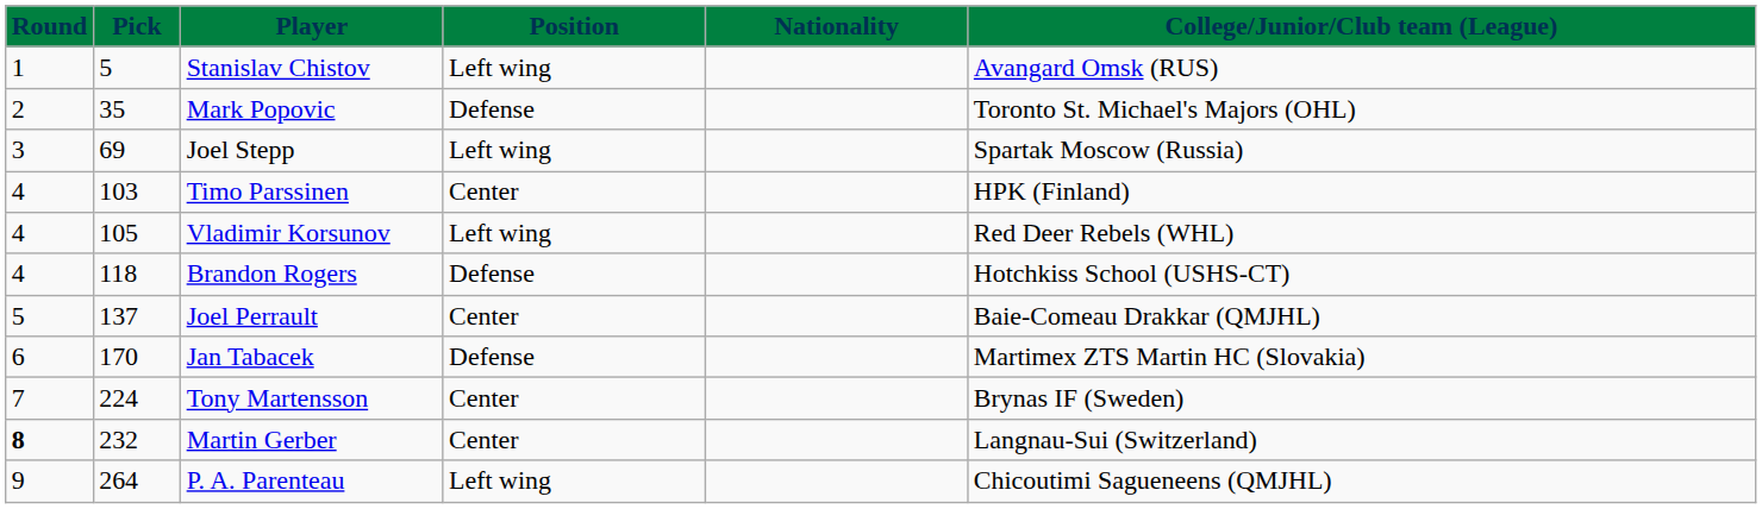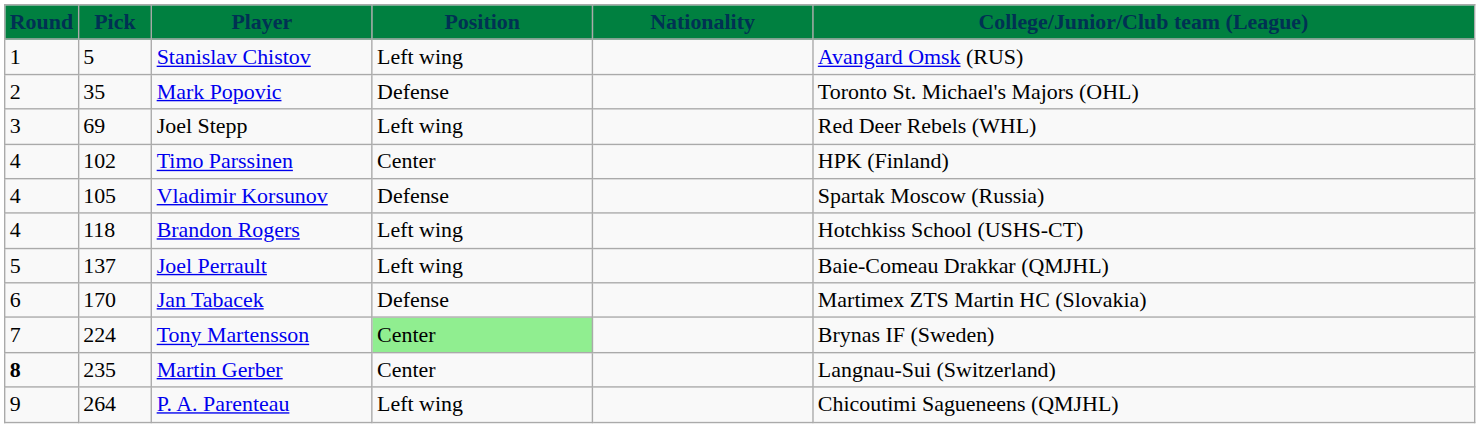Joel Stepp | College/Junior/Club team (League): Spartak Moscow (Russia) -> Red Deer Rebels (WHL)
Timo Parssinen | Pick: 103 -> 102
Vladimir Korsunov | Position: Left wing -> Defense
Vladimir Korsunov | College/Junior/Club team (League): Red Deer Rebels (WHL) -> Spartak Moscow (Russia)
Brandon Rogers | Position: Defense -> Left wing
Joel Perrault | Position: Center -> Left wing
Tony Martensson | Position: no background -> lightgreen background
Martin Gerber | Pick: 232 -> 235
